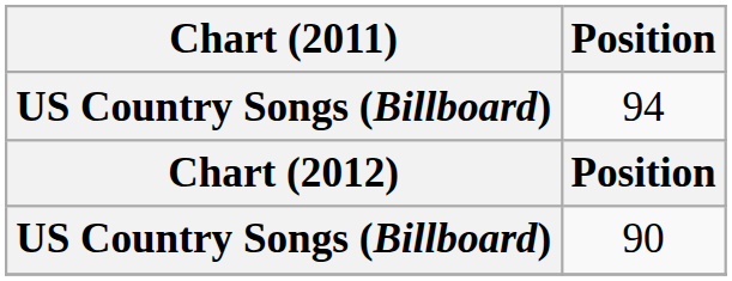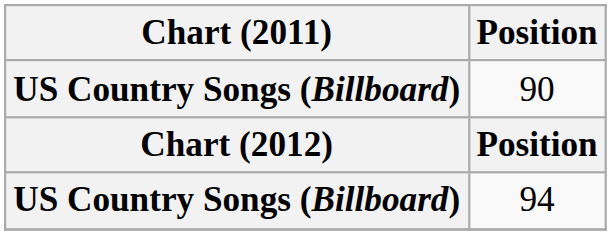rows swapped: 94 <-> 90
